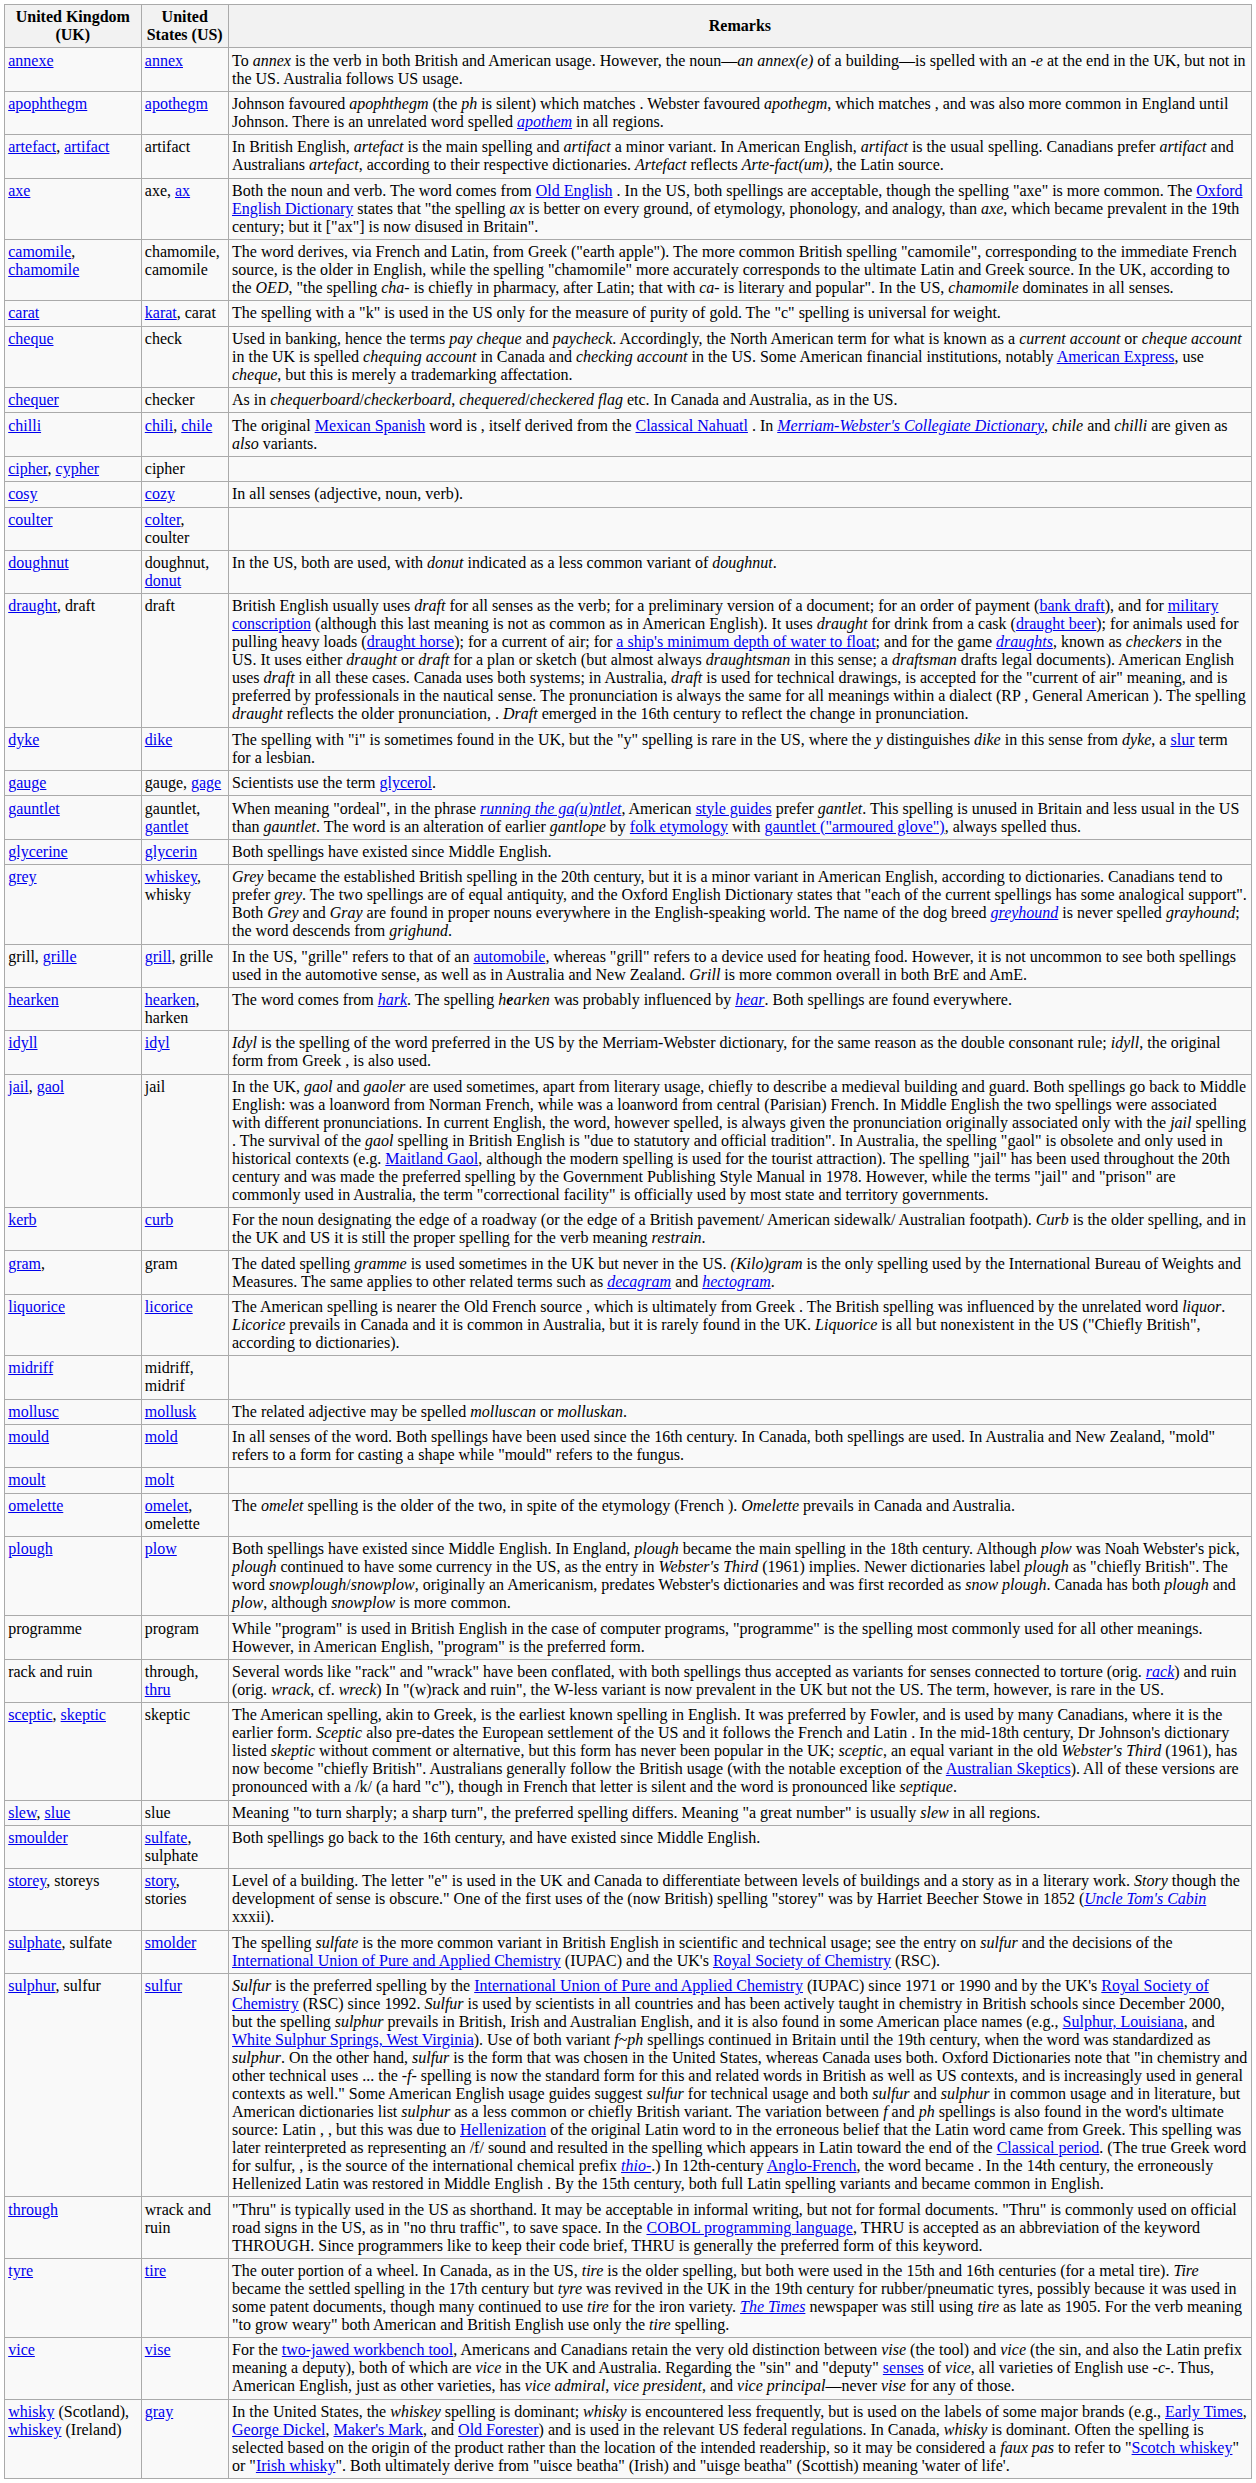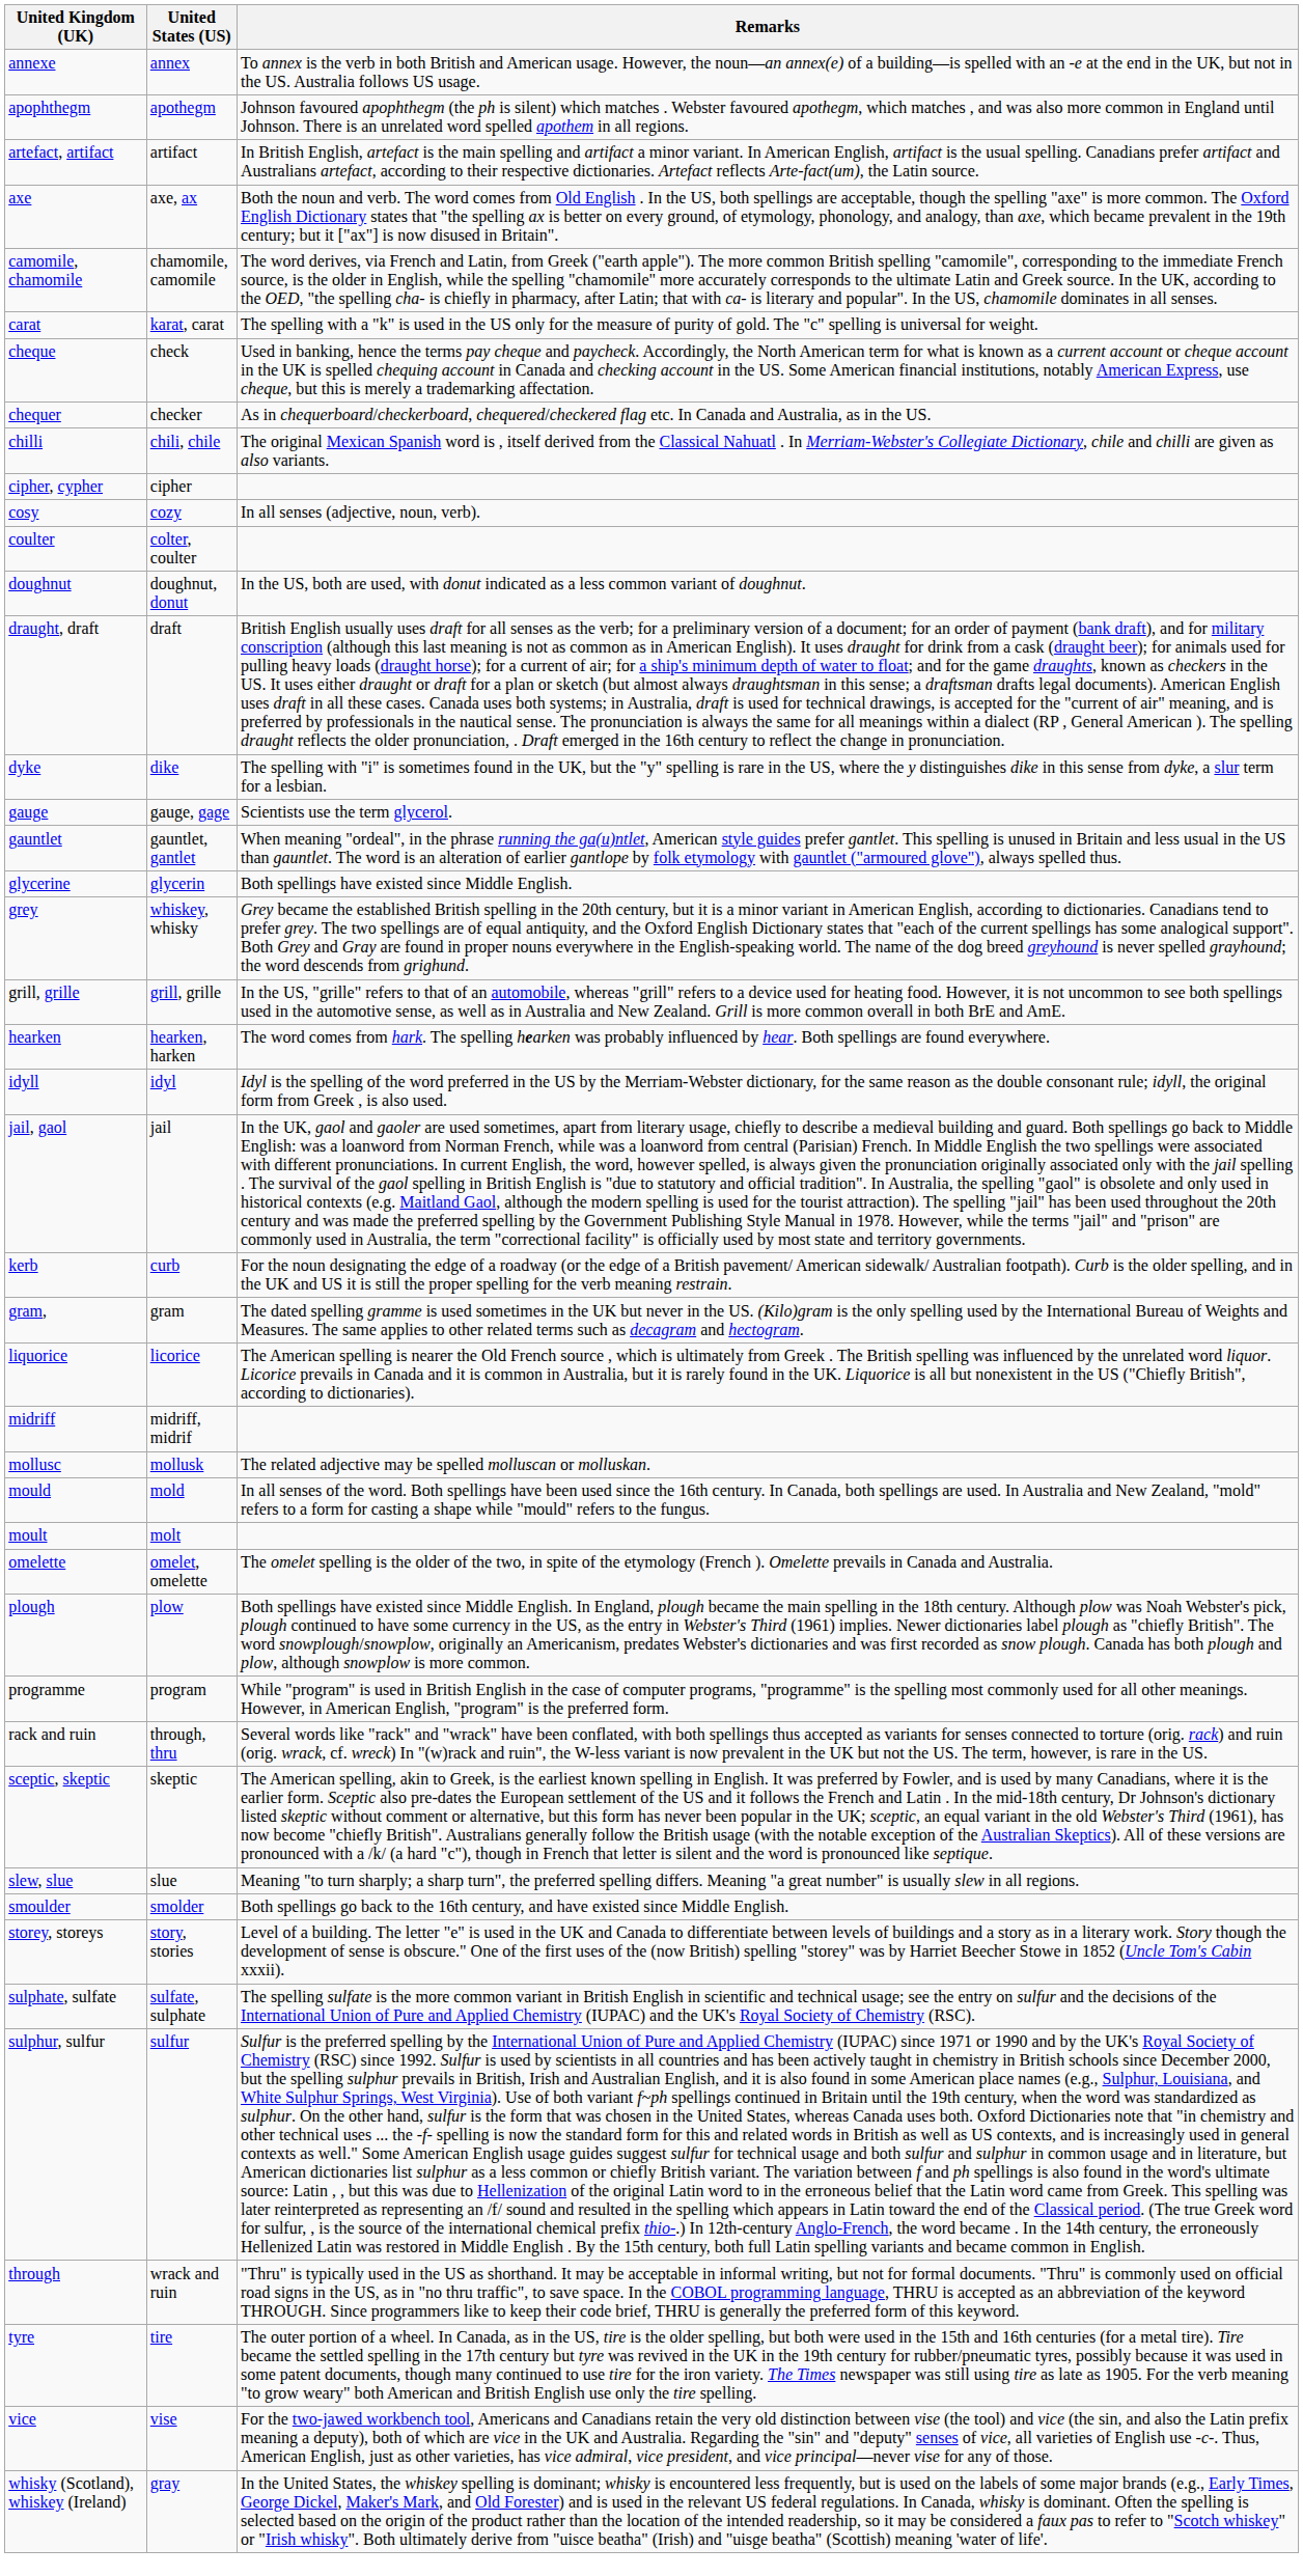smoulder | United States (US): sulfate, sulphate -> smolder
sulphate, sulfate | United States (US): smolder -> sulfate, sulphate
